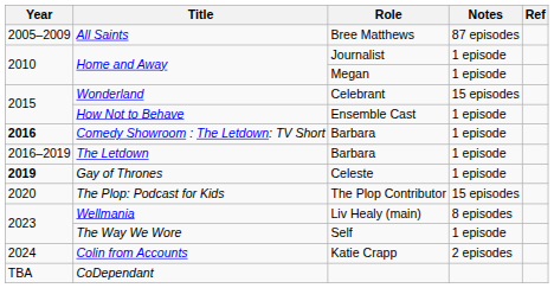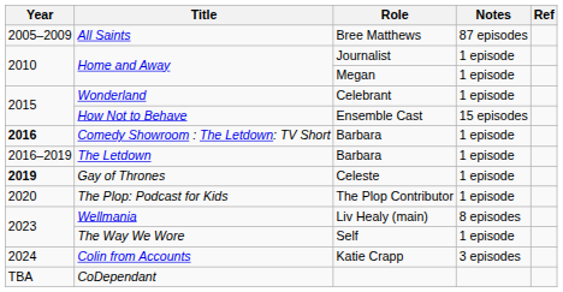Wonderland | Notes: 15 episodes -> 1 episode
How Not to Behave | Notes: 1 episode -> 15 episodes
The Plop: Podcast for Kids | Notes: 15 episodes -> 1 episode
Colin from Accounts | Notes: 2 episodes -> 3 episodes
